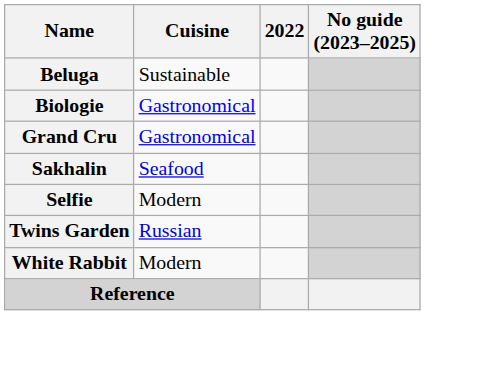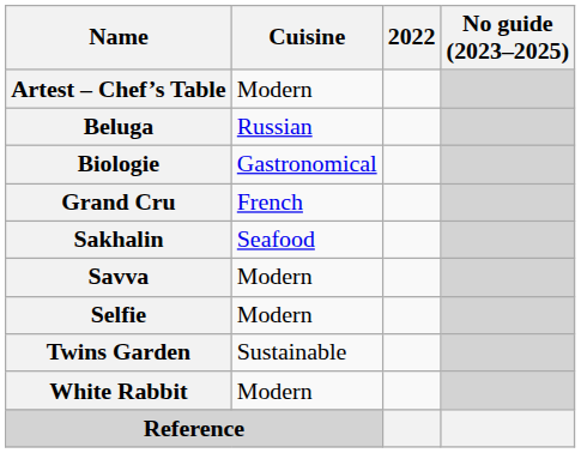+ row: Artest – Chef’s Table | Modern
Beluga | Cuisine: Sustainable -> Russian
Grand Cru | Cuisine: Gastronomical -> French
+ row: Savva | Modern
Twins Garden | Cuisine: Russian -> Sustainable
